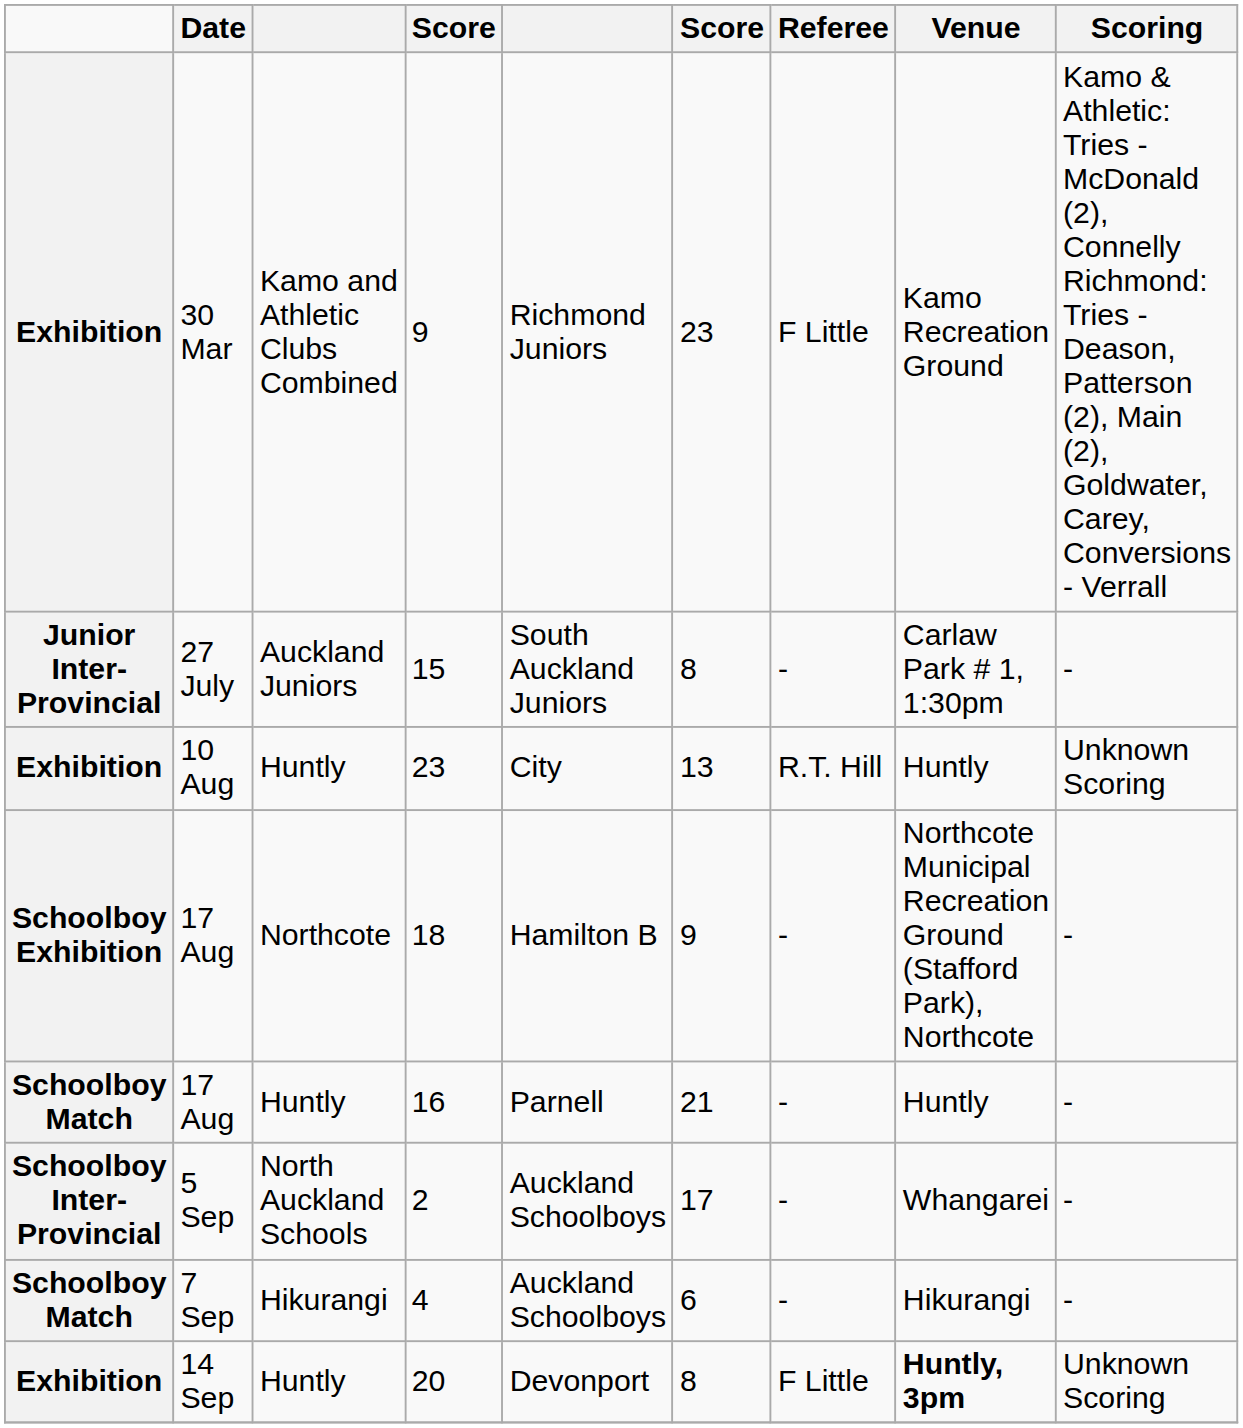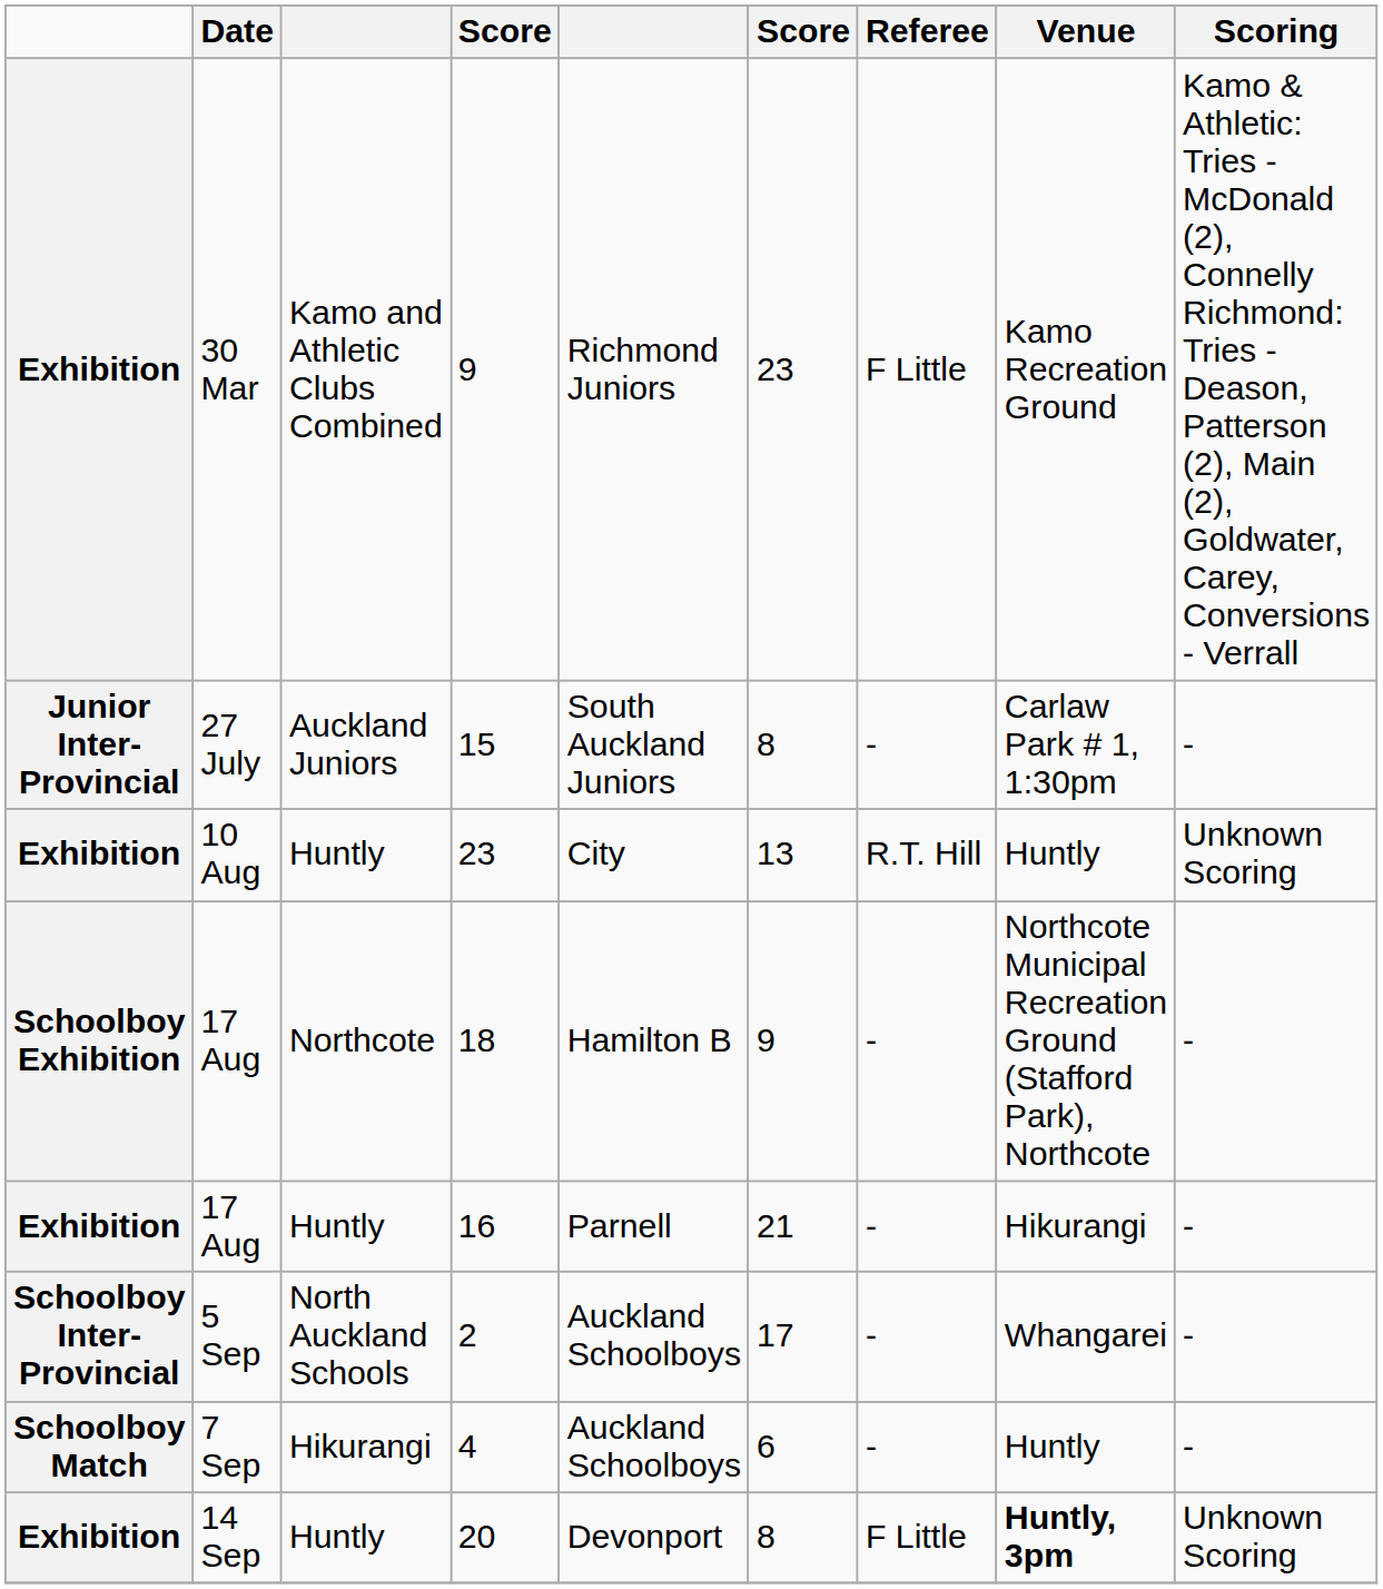16 | column 1: Schoolboy Match -> Exhibition
16 | Venue: Huntly -> Hikurangi
4 | Venue: Hikurangi -> Huntly
